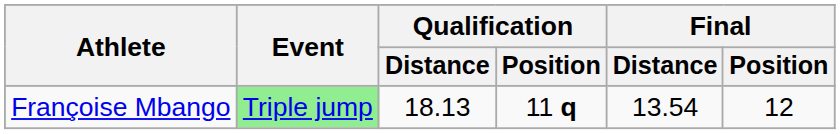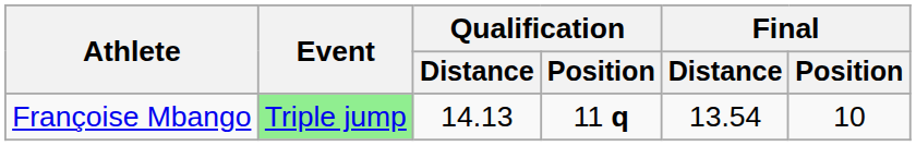Françoise Mbango | Qualification / Distance: 18.13 -> 14.13
Françoise Mbango | Final / Position: 12 -> 10
